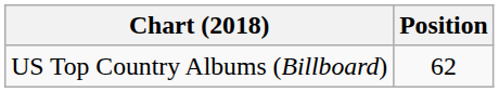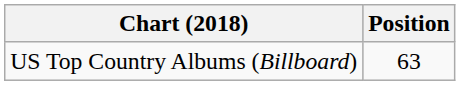US Top Country Albums (Billboard) | Position: 62 -> 63
